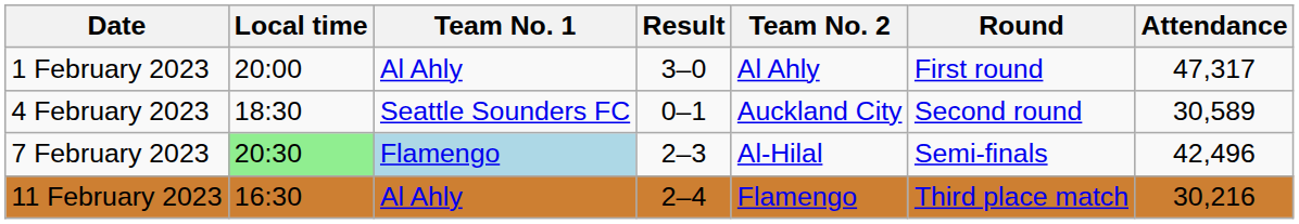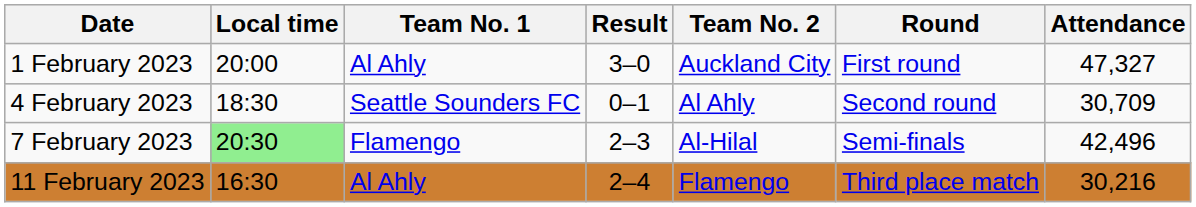1 February 2023 | Team No. 2: Al Ahly -> Auckland City
1 February 2023 | Attendance: 47,317 -> 47,327
4 February 2023 | Team No. 2: Auckland City -> Al Ahly
4 February 2023 | Attendance: 30,589 -> 30,709
7 February 2023 | Team No. 1: lightblue background -> no background
